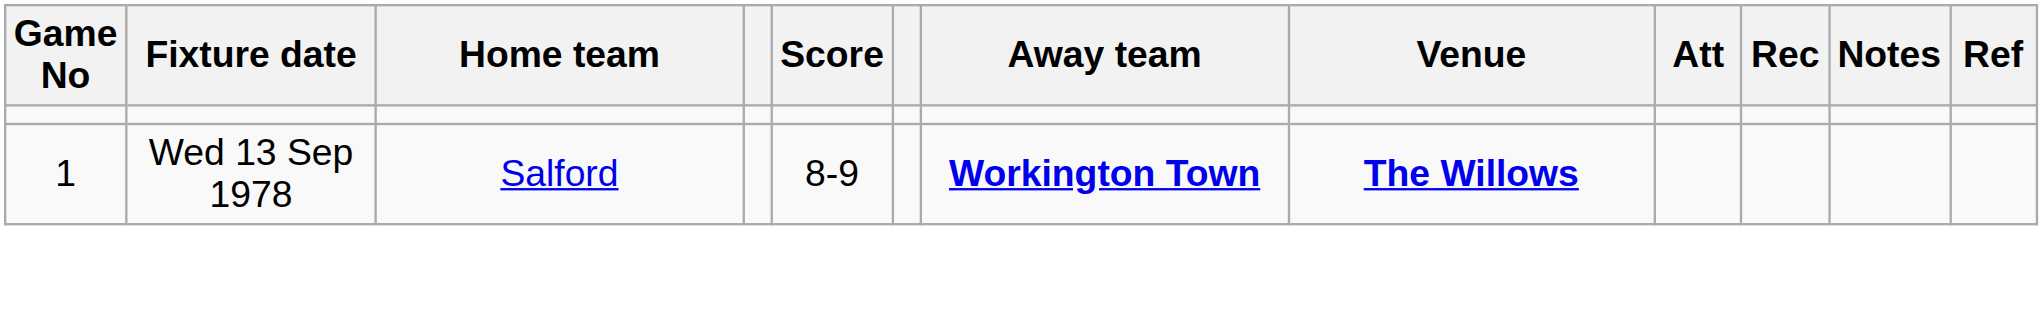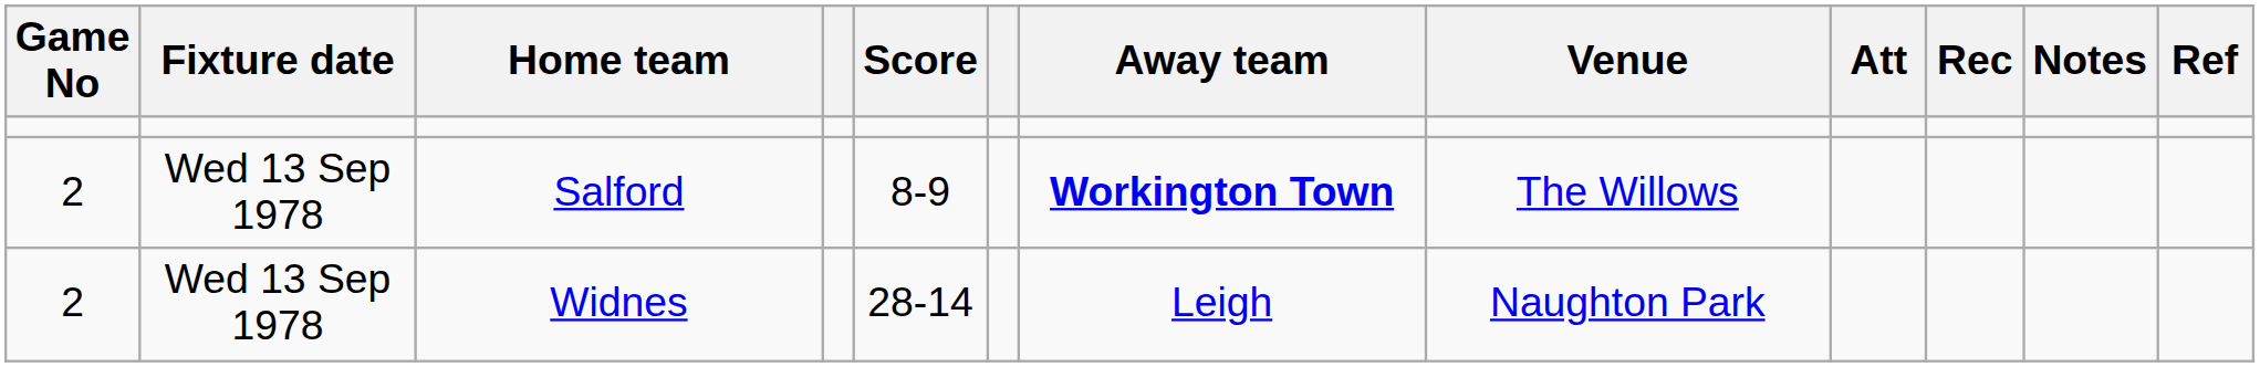Salford | Game No: 1 -> 2
Salford | Venue: bold -> normal
+ row: 2 | Wed 13 Sep 1978 | Widnes | 28-14 | Leigh | Naughton Park
